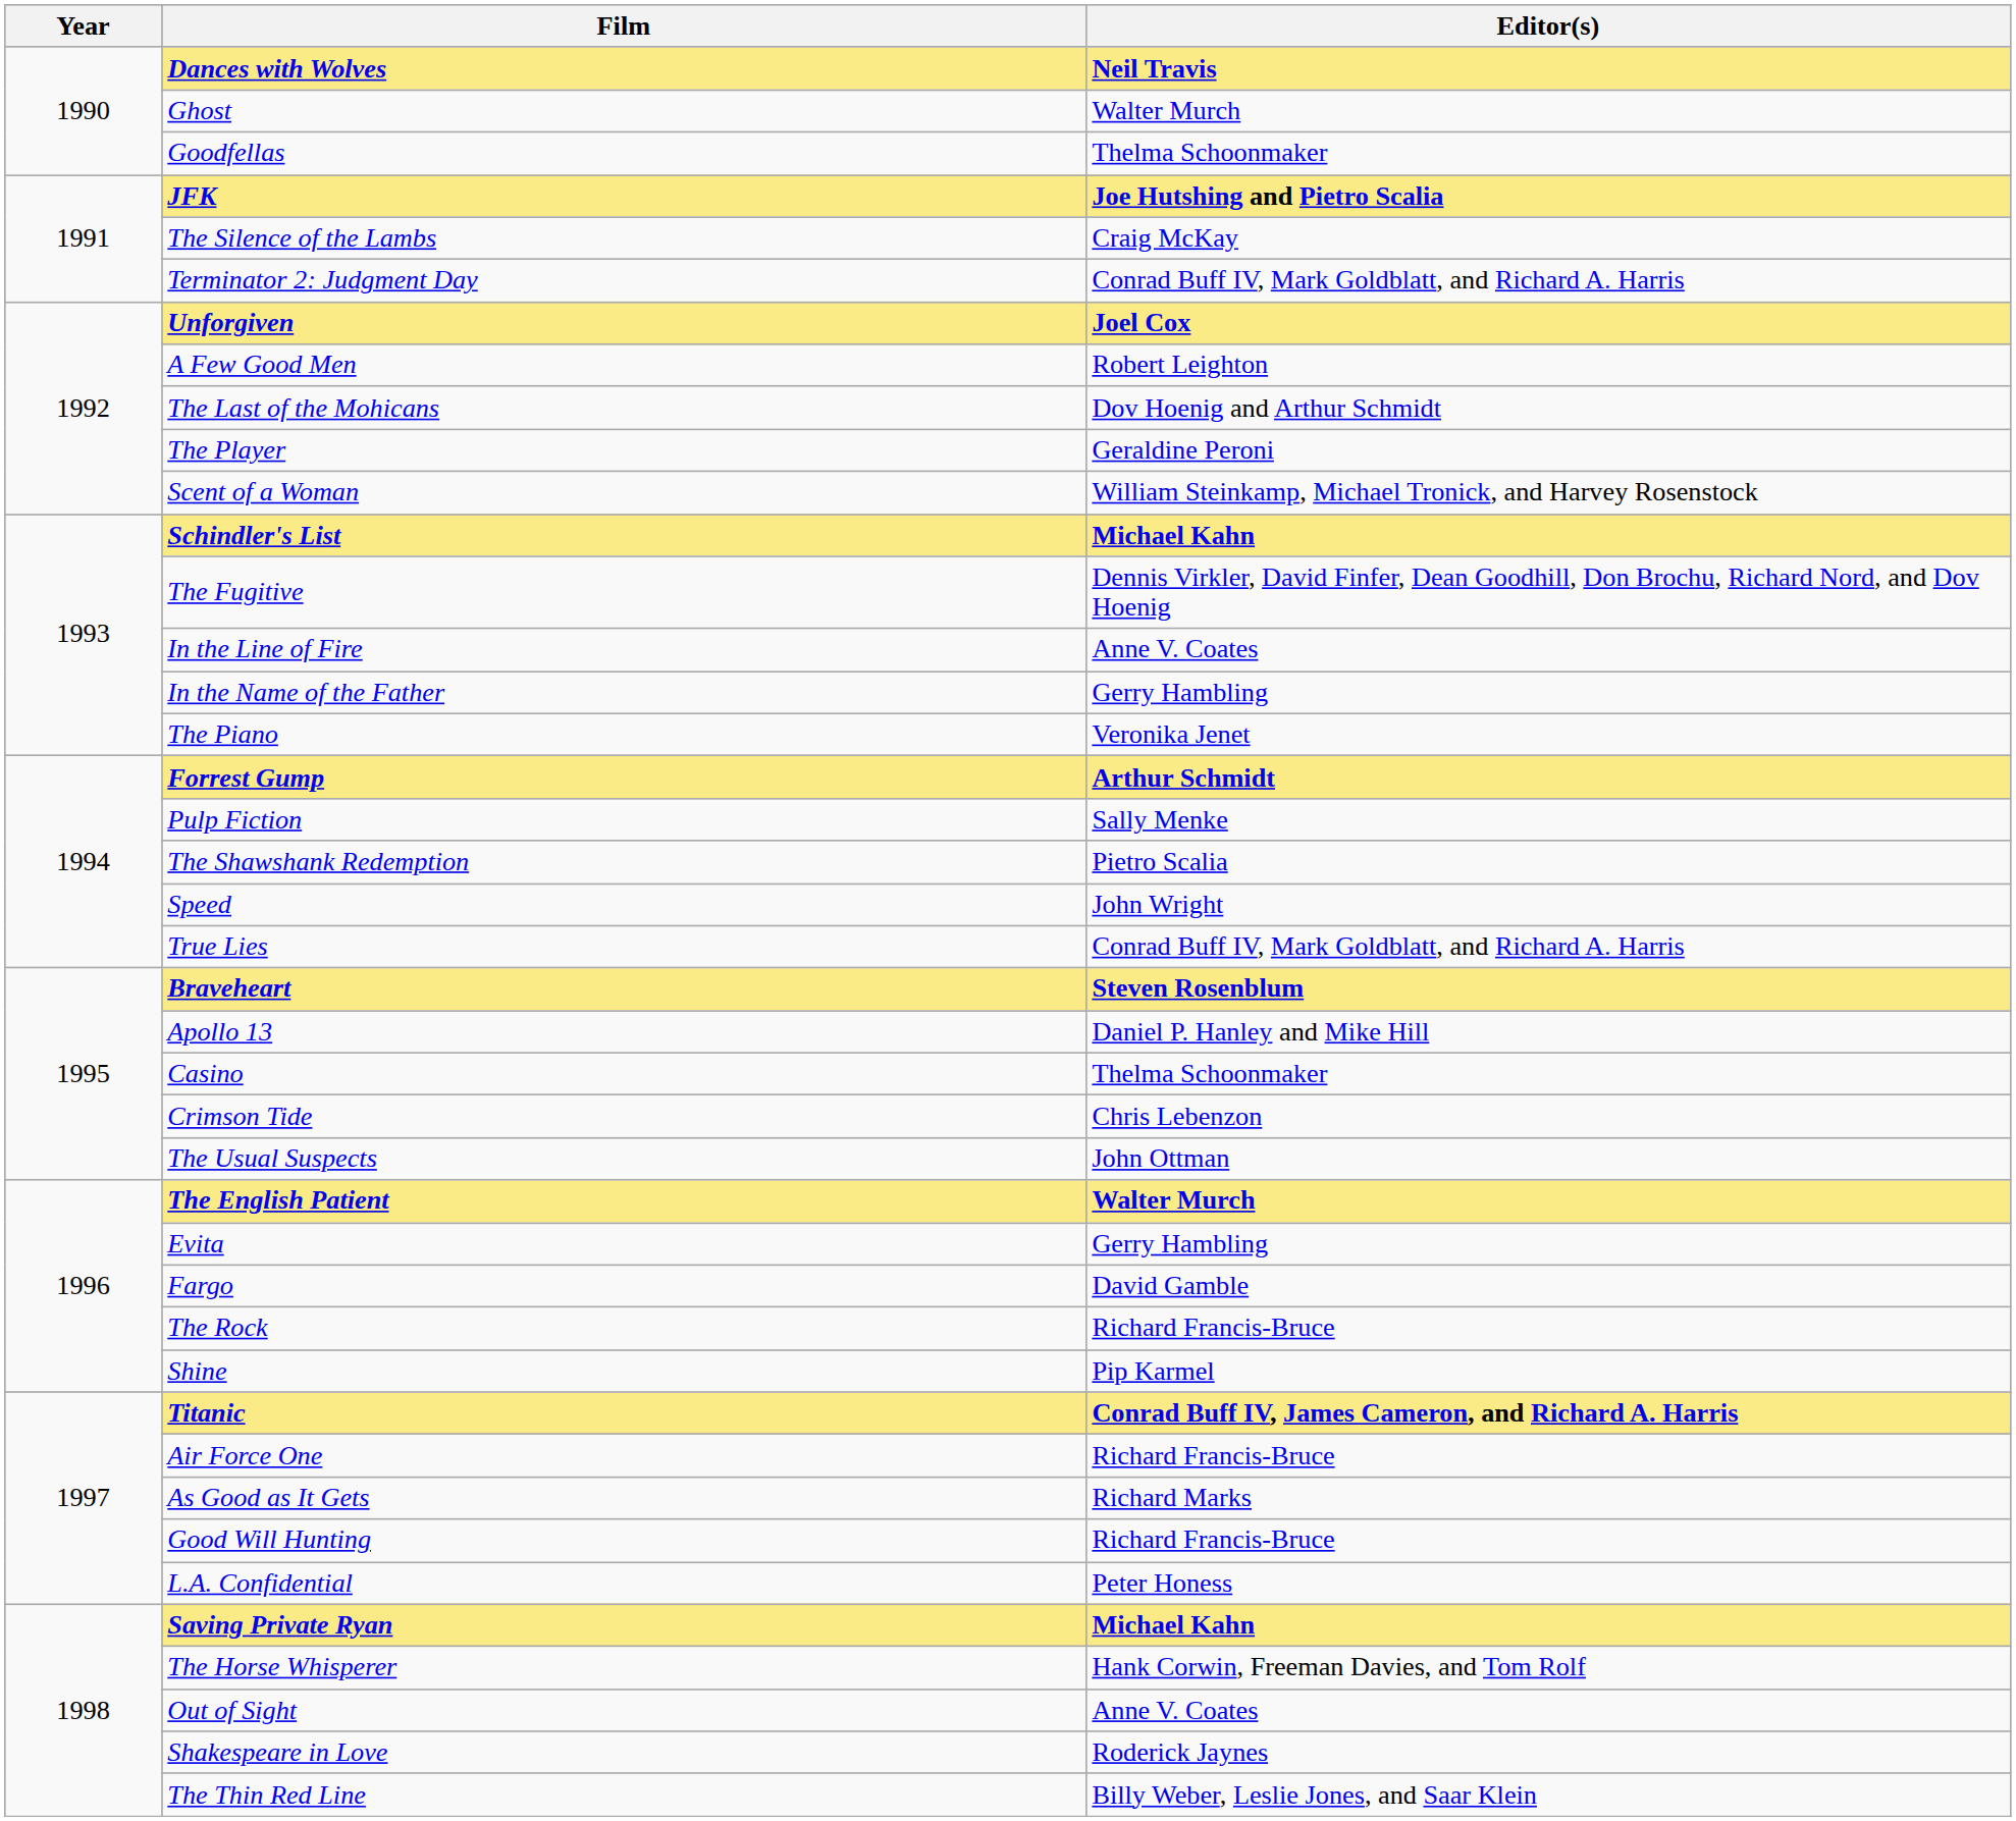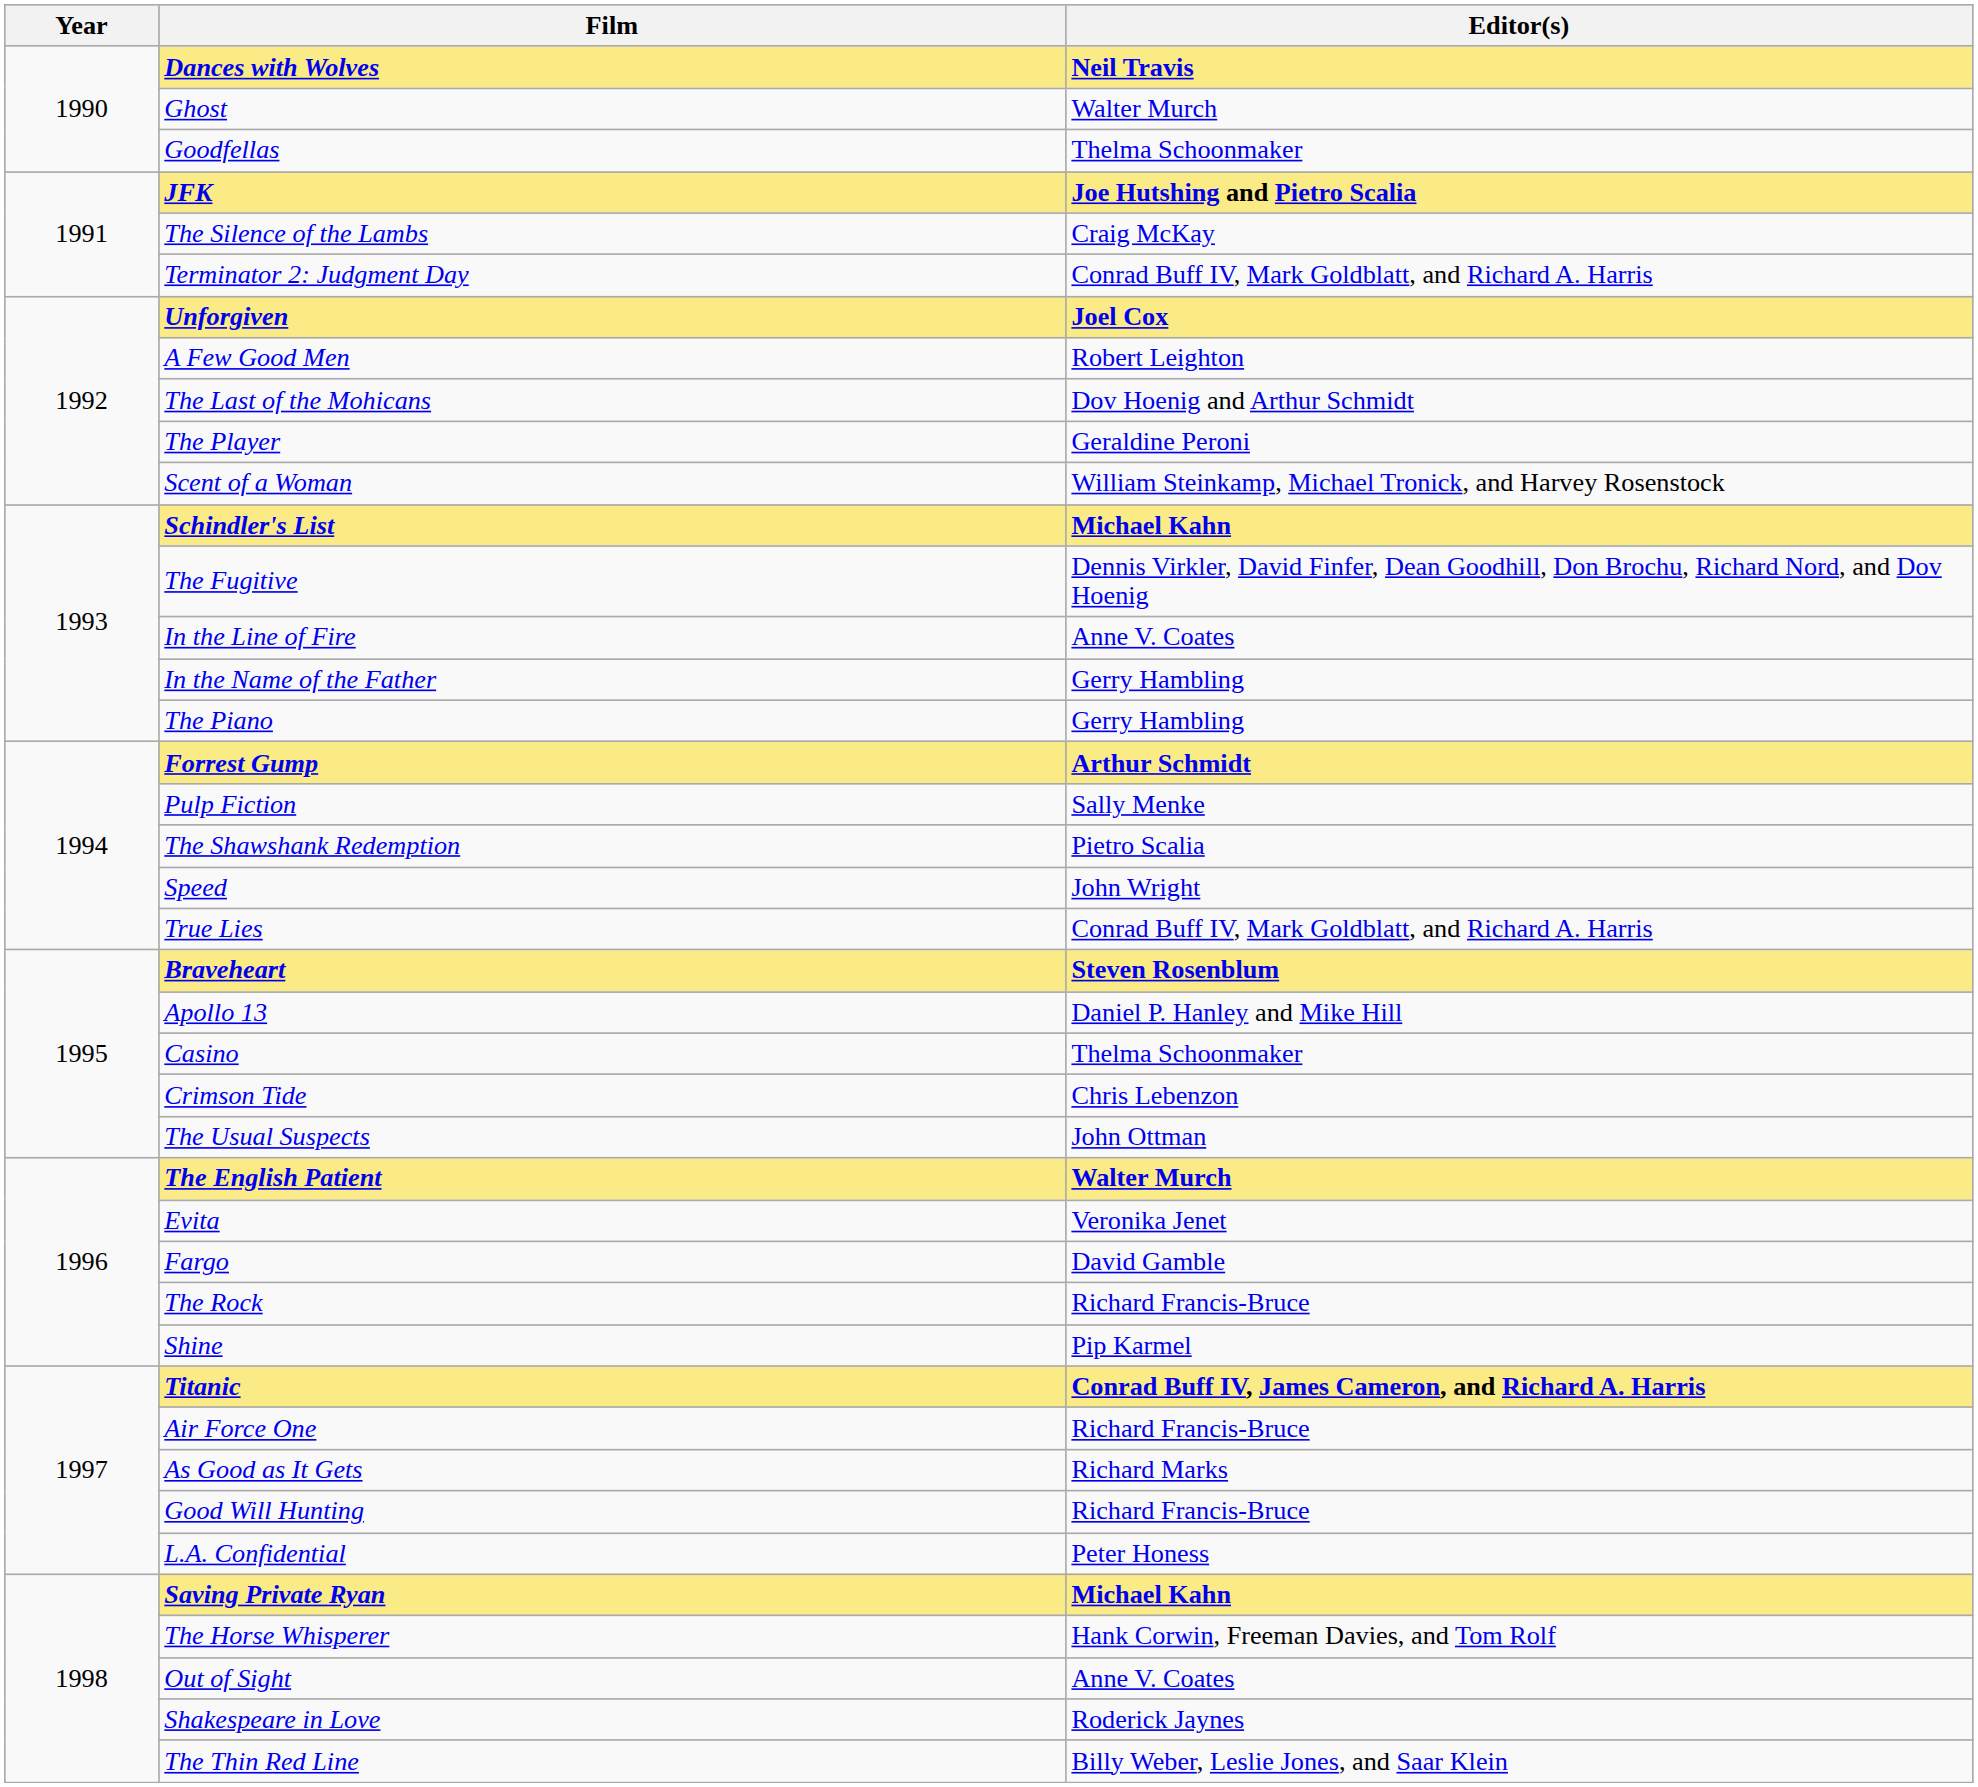The Piano | Editor(s): Veronika Jenet -> Gerry Hambling
Evita | Editor(s): Gerry Hambling -> Veronika Jenet
